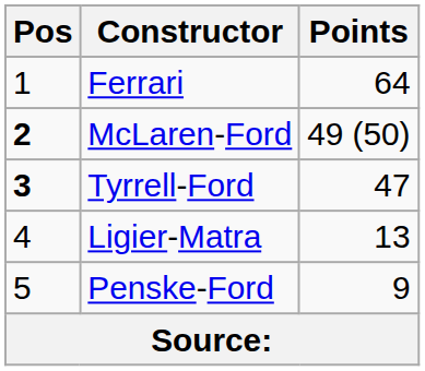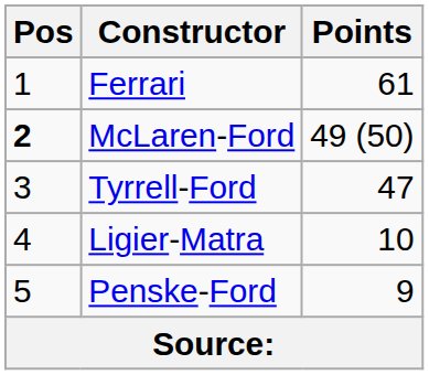Ferrari | Points: 64 -> 61
Tyrrell-Ford | Pos: bold -> normal
Ligier-Matra | Points: 13 -> 10
